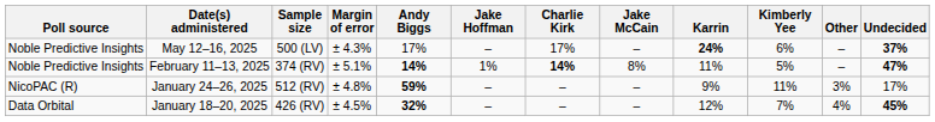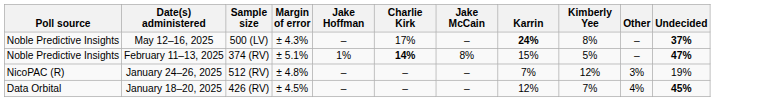- column: Andy Biggs | 17% | 14% | 59% | 32%
May 12–16, 2025 | Kimberly Yee: 6% -> 8%
February 11–13, 2025 | Karrin: 11% -> 15%
January 24–26, 2025 | Karrin: 9% -> 7%
January 24–26, 2025 | Kimberly Yee: 11% -> 12%
January 24–26, 2025 | Undecided: 17% -> 19%
